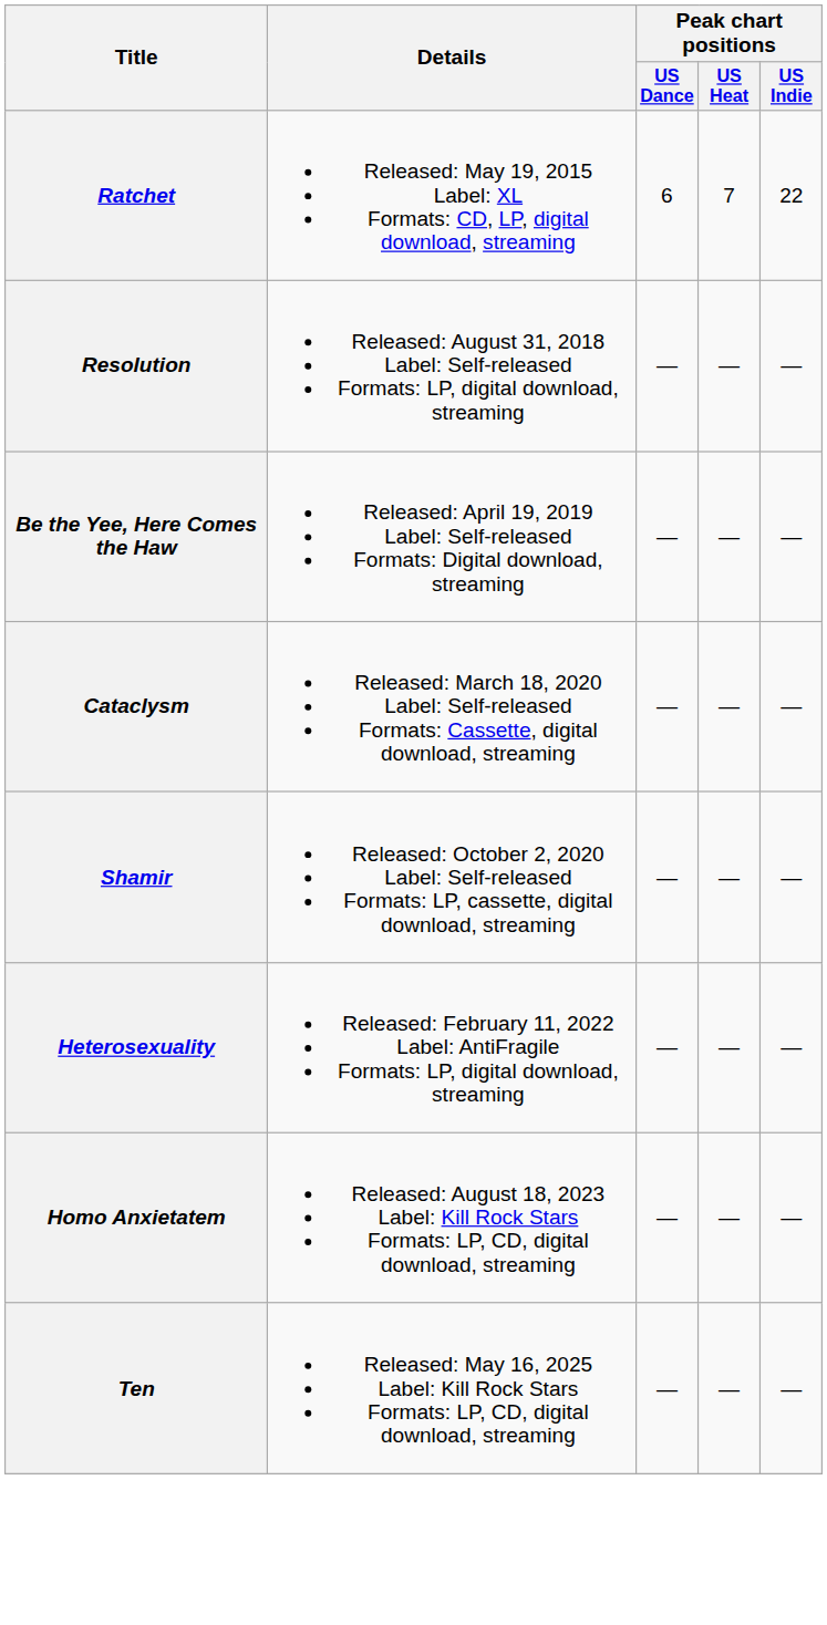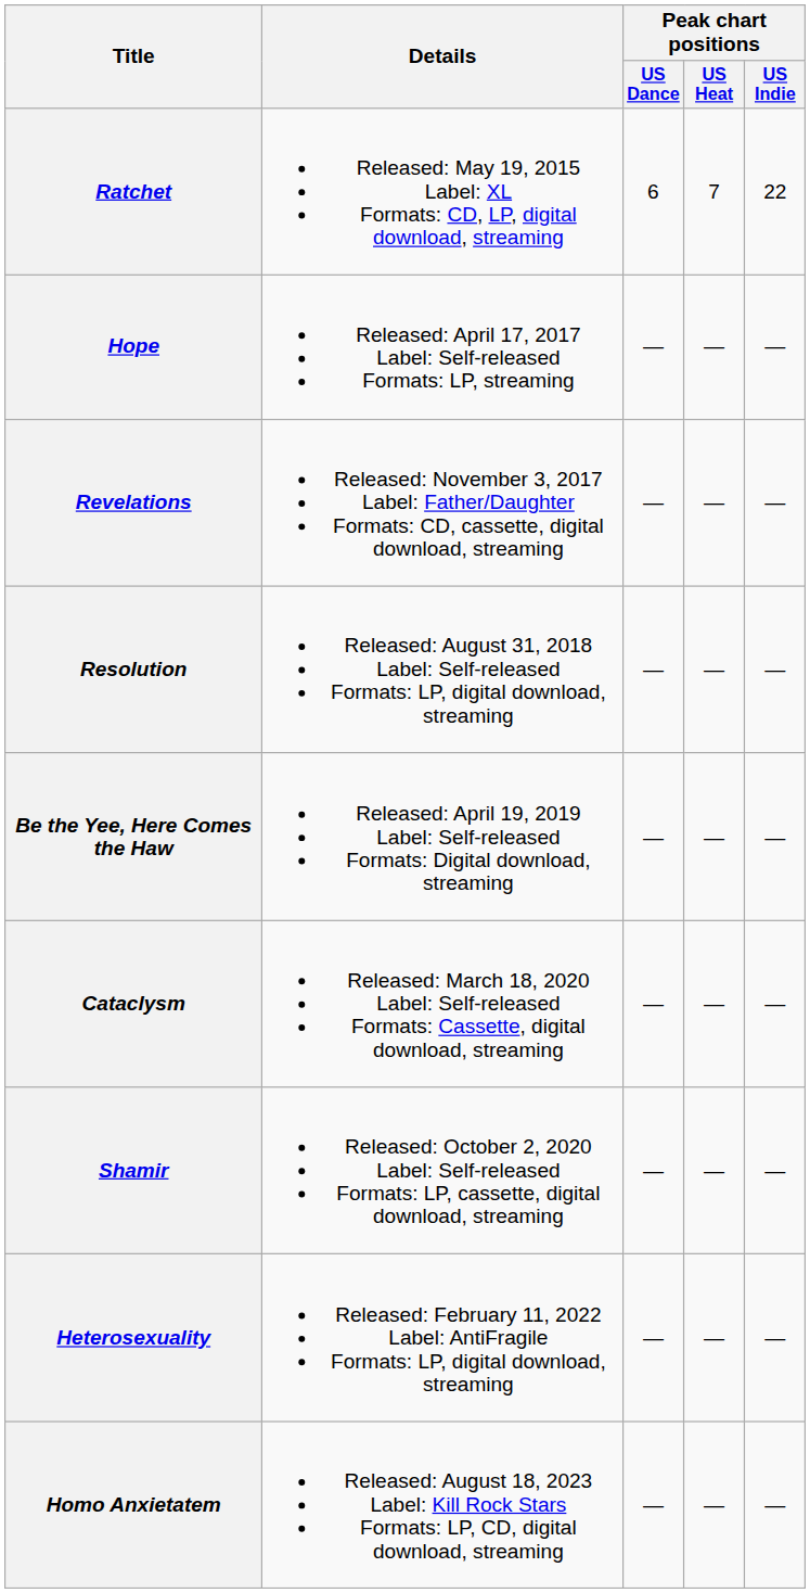+ row: Hope | Released: April 17, 2017 Label: Self-released Formats: LP, streaming | — | — | —
+ row: Revelations | Released: November 3, 2017 Label: Father/Daughter Formats: CD, cassette, digital download, streaming | — | — | —
- row: Ten | Released: May 16, 2025 Label: Kill Rock Stars Formats: LP, CD, digital download, streaming | — | — | —
